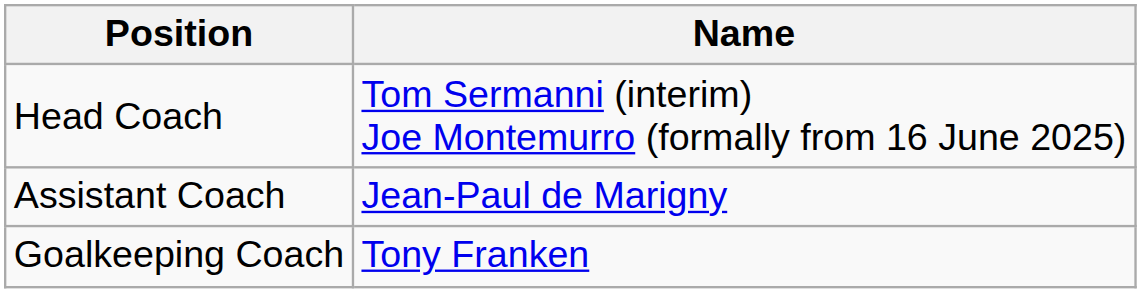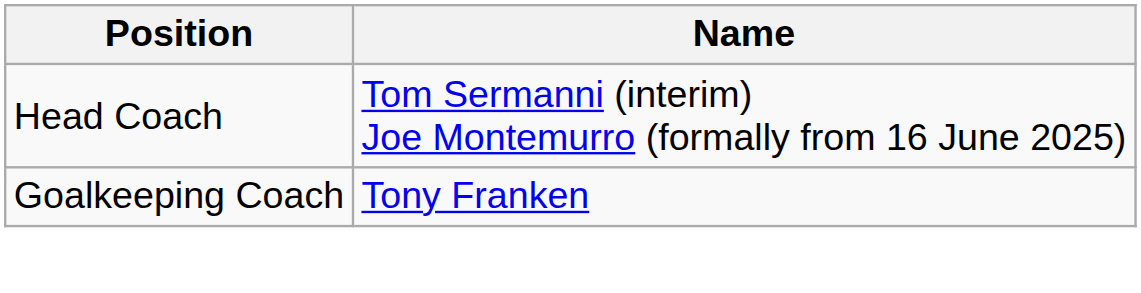- row: Assistant Coach | Jean-Paul de Marigny
